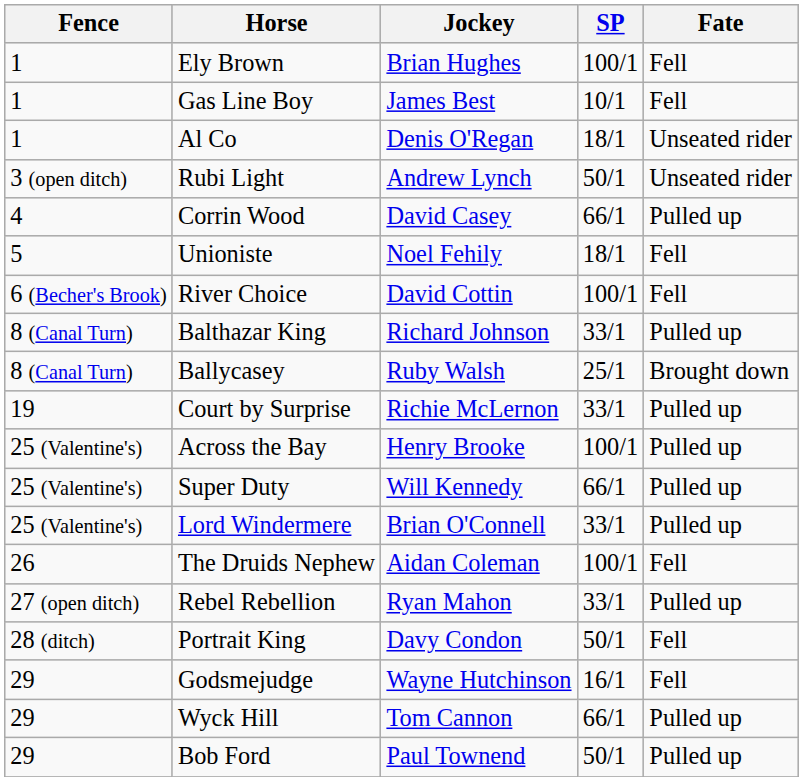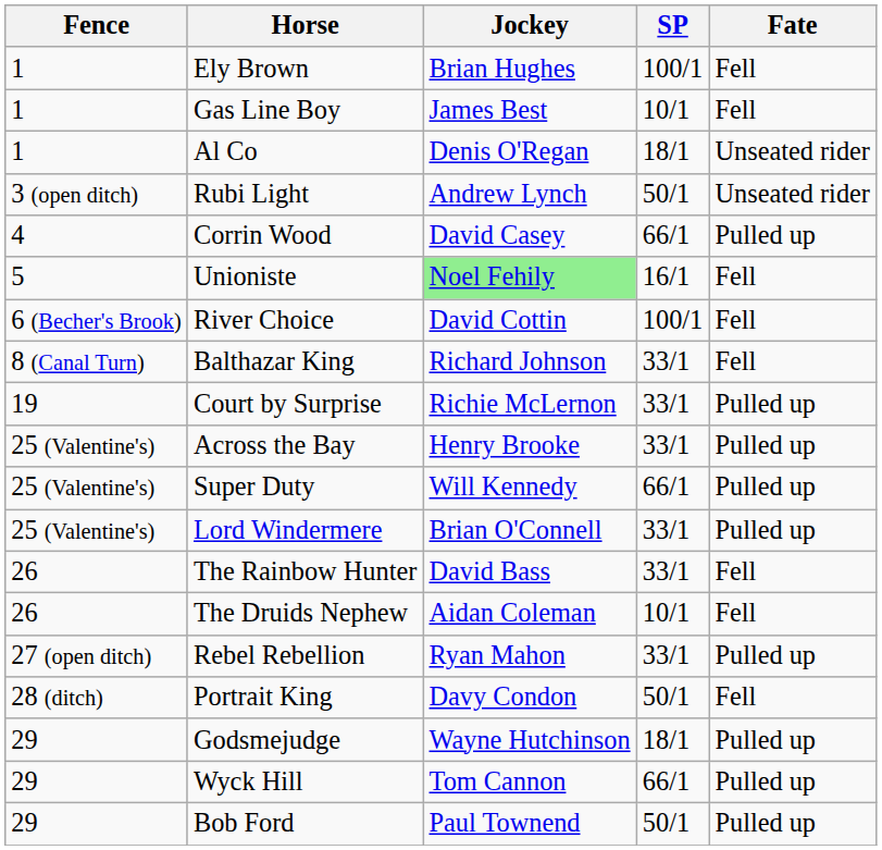Unioniste | Jockey: no background -> lightgreen background
Unioniste | SP: 18/1 -> 16/1
Balthazar King | Fate: Pulled up -> Fell
- row: 8 (Canal Turn) | Ballycasey | Ruby Walsh | 25/1 | Brought down
Across the Bay | SP: 100/1 -> 33/1
+ row: 26 | The Rainbow Hunter | David Bass | 33/1 | Fell
The Druids Nephew | SP: 100/1 -> 10/1
Godsmejudge | SP: 16/1 -> 18/1
Godsmejudge | Fate: Fell -> Pulled up
